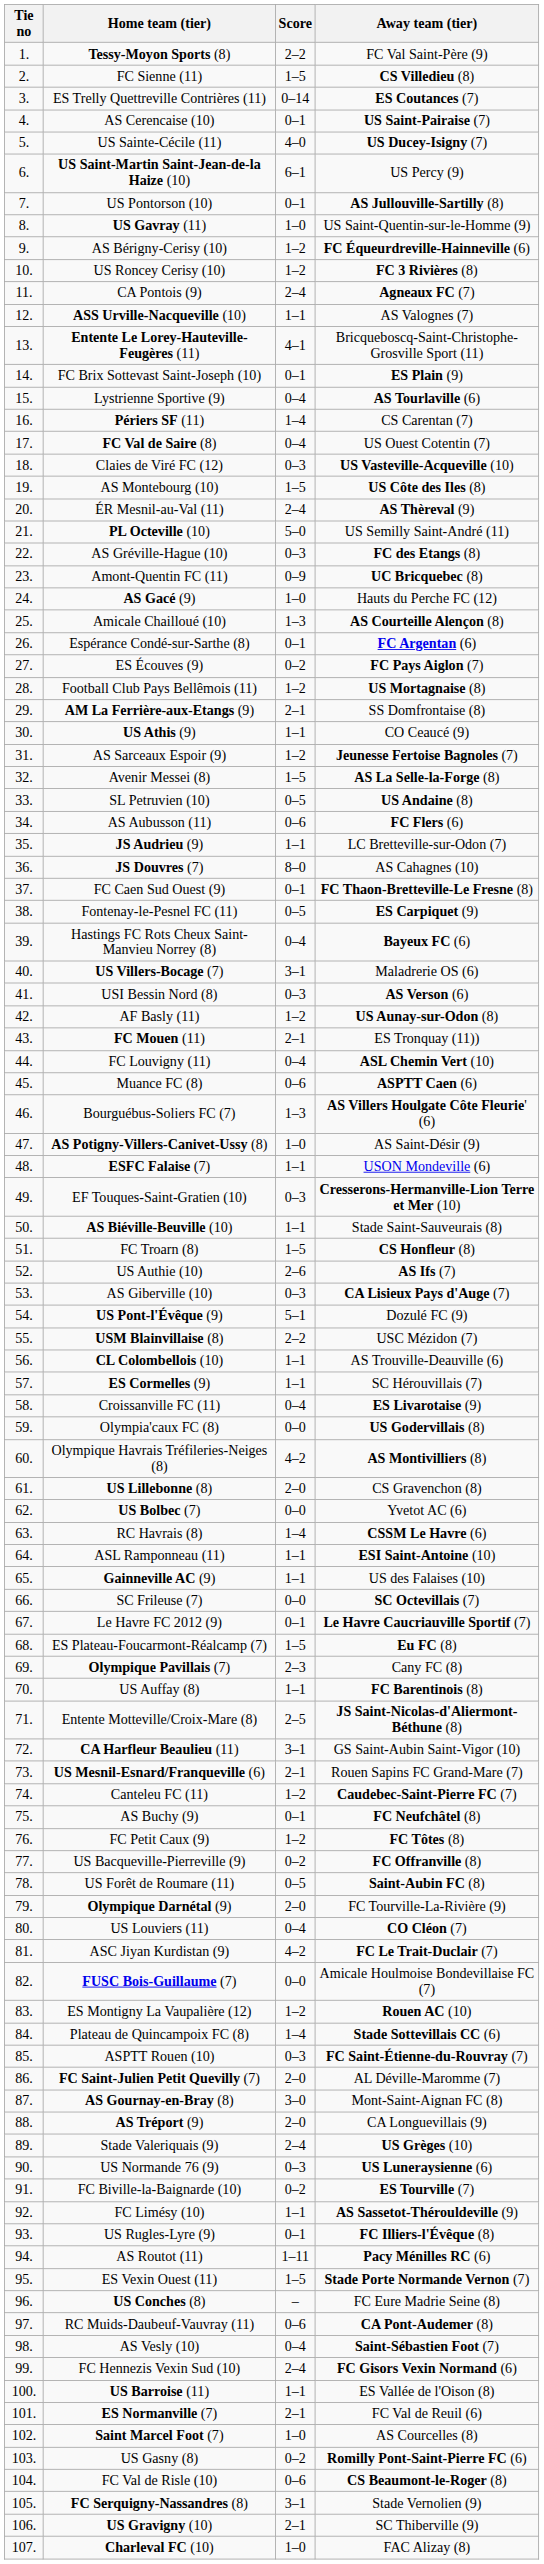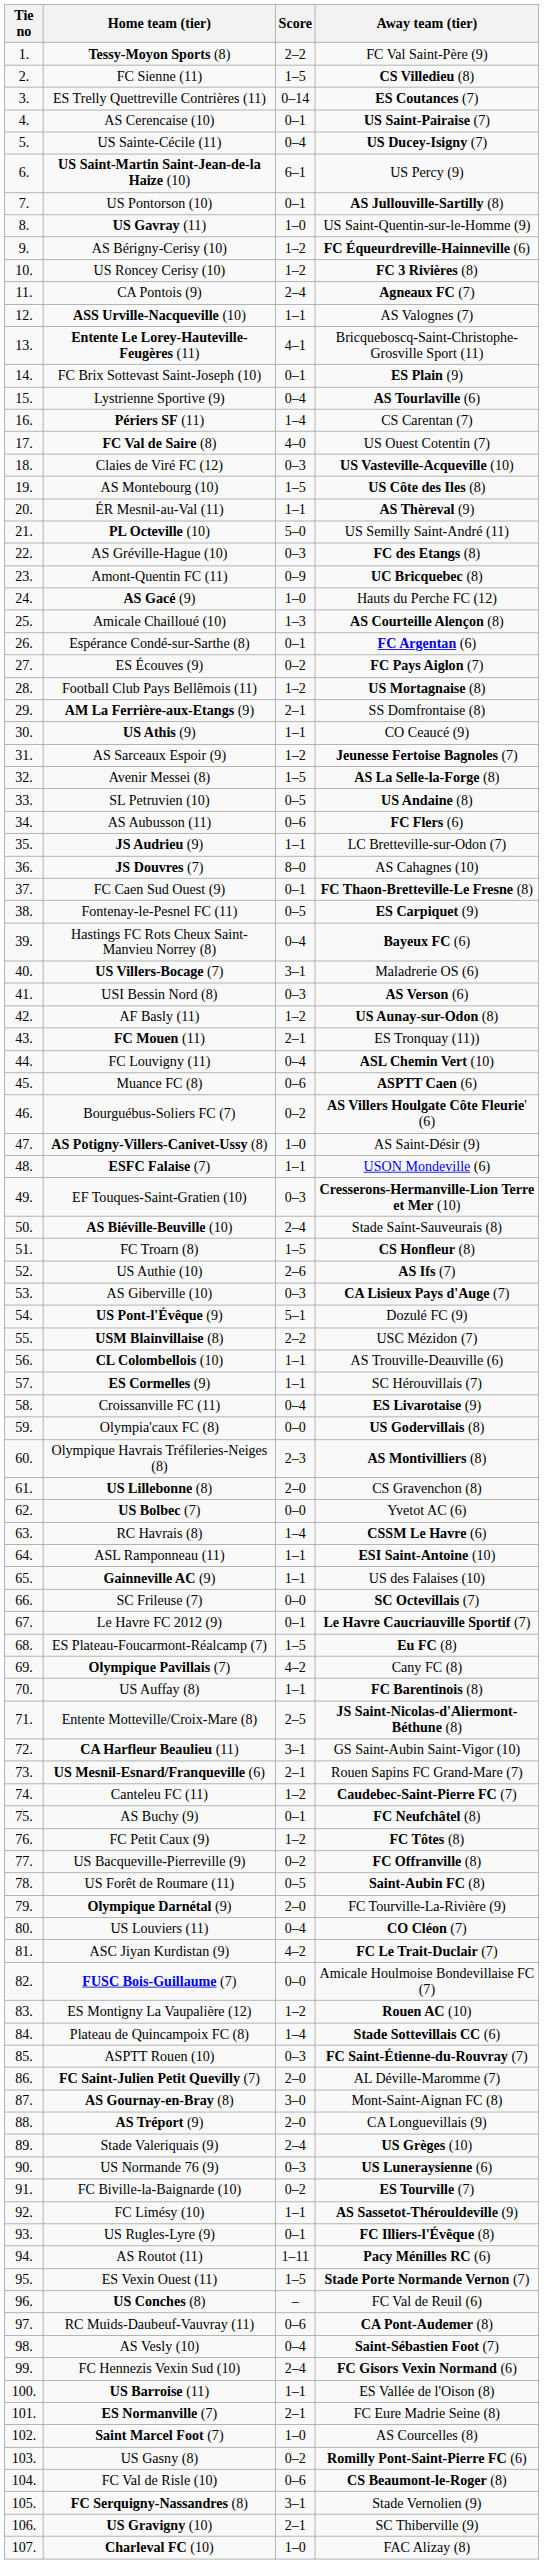US Sainte-Cécile (11) | Score: 4–0 -> 0–4
FC Val de Saire (8) | Score: 0–4 -> 4–0
ÉR Mesnil-au-Val (11) | Score: 2–4 -> 1–1
Bourguébus-Soliers FC (7) | Score: 1–3 -> 0–2
AS Biéville-Beuville (10) | Score: 1–1 -> 2–4
Olympique Havrais Tréfileries-Neiges (8) | Score: 4–2 -> 2–3
Olympique Pavillais (7) | Score: 2–3 -> 4–2
US Conches (8) | Away team (tier): FC Eure Madrie Seine (8) -> FC Val de Reuil (6)
ES Normanville (7) | Away team (tier): FC Val de Reuil (6) -> FC Eure Madrie Seine (8)
